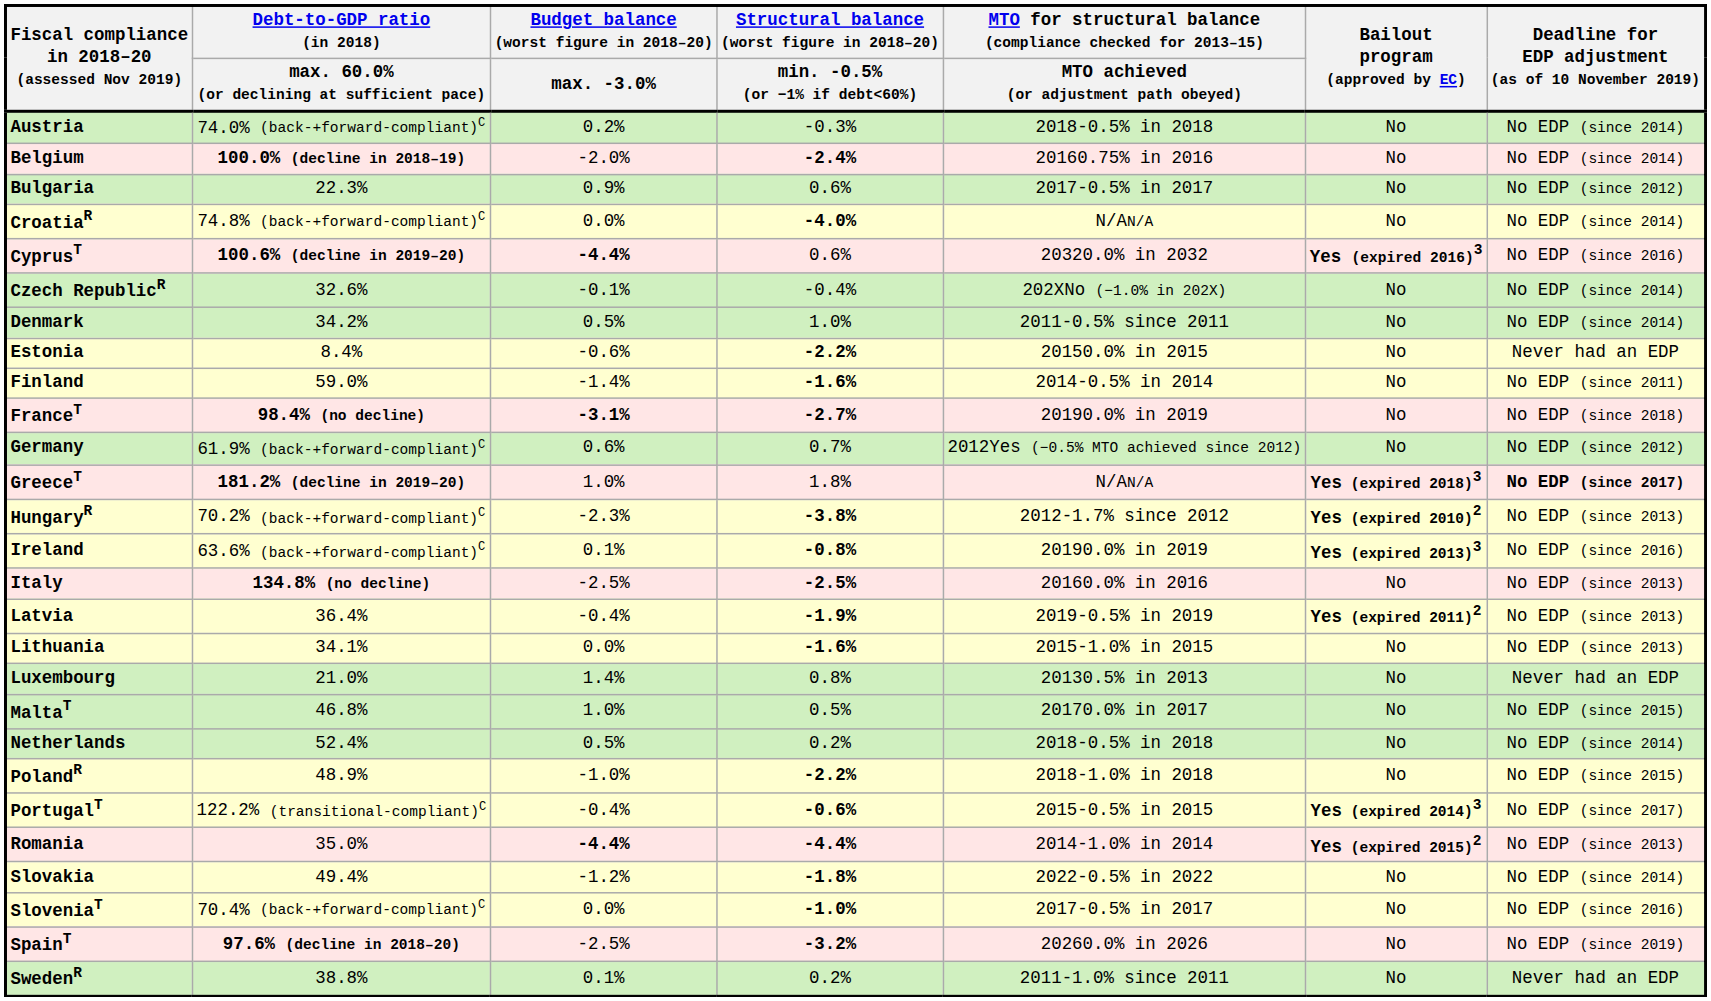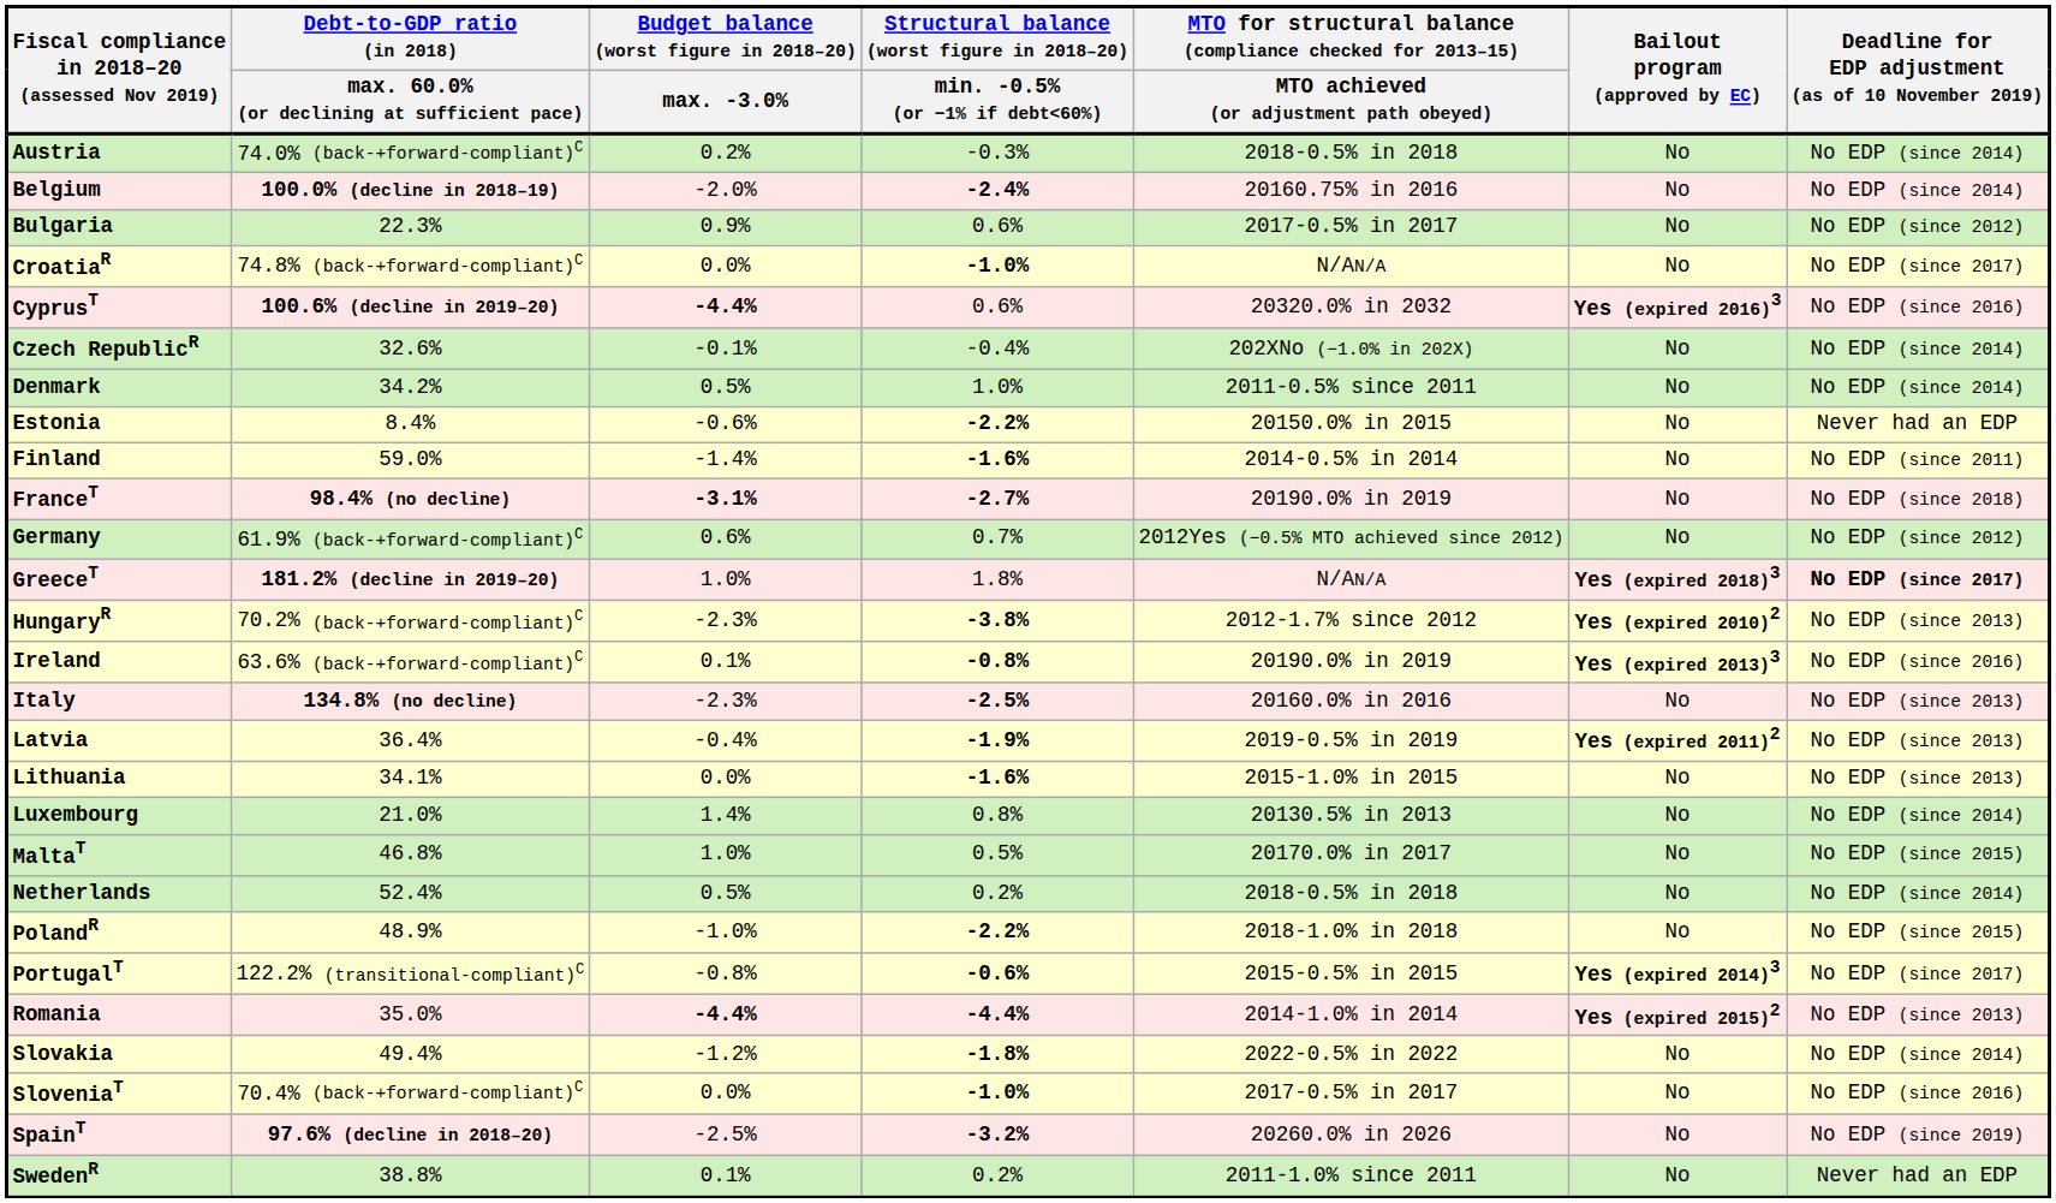CroatiaR | column 4: -4.0% -> -1.0%
CroatiaR | Deadline for EDP adjustment (as of 10 November 2019): No EDP (since 2014) -> No EDP (since 2017)
Italy | Budget balance (worst figure in 2018–20) / max. -3.0%: -2.5% -> -2.3%
Luxembourg | Deadline for EDP adjustment (as of 10 November 2019): Never had an EDP -> No EDP (since 2014)
PortugalT | Budget balance (worst figure in 2018–20) / max. -3.0%: -0.4% -> -0.8%
